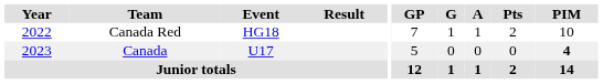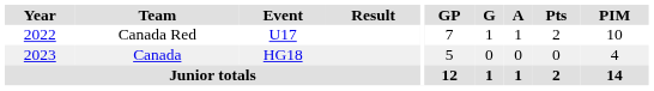Canada Red | Event: HG18 -> U17
Canada | Event: U17 -> HG18
Canada | PIM: bold -> normal
